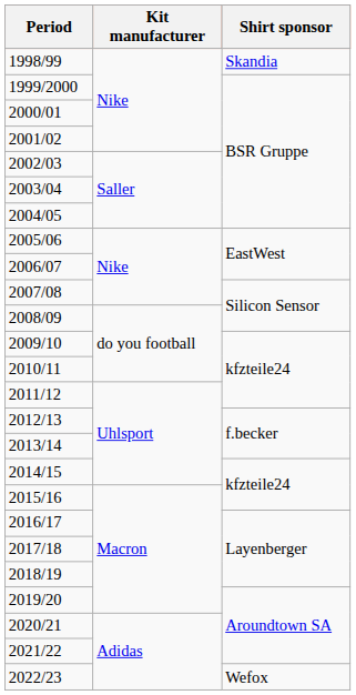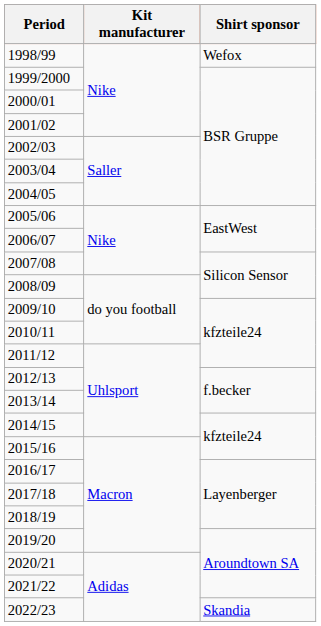1998/99 | Shirt sponsor: Skandia -> Wefox
2022/23 | Shirt sponsor: Wefox -> Skandia
